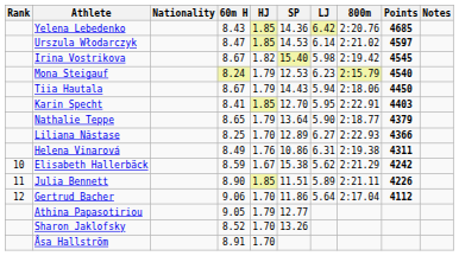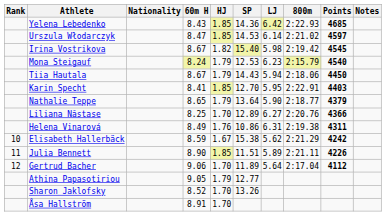Yelena Lebedenko | 800m: 2:20.76 -> 2:22.93
Liliana Năstase | 800m: 2:22.93 -> 2:20.76
Gertrud Bacher | SP: 11.86 -> 11.89
